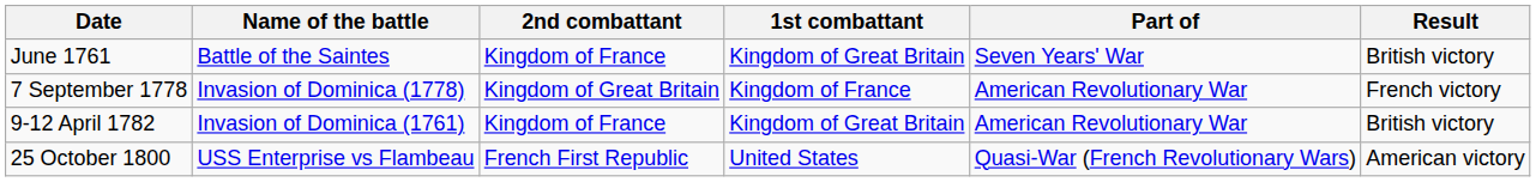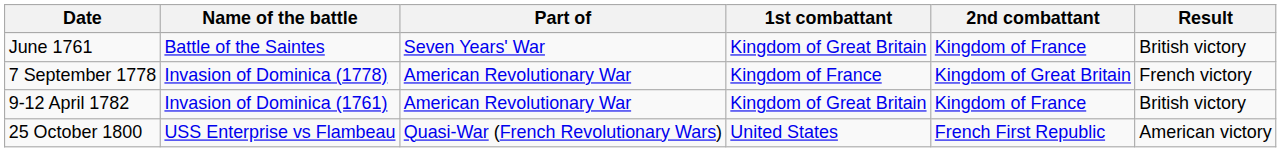columns swapped: Part of <-> 2nd combattant
